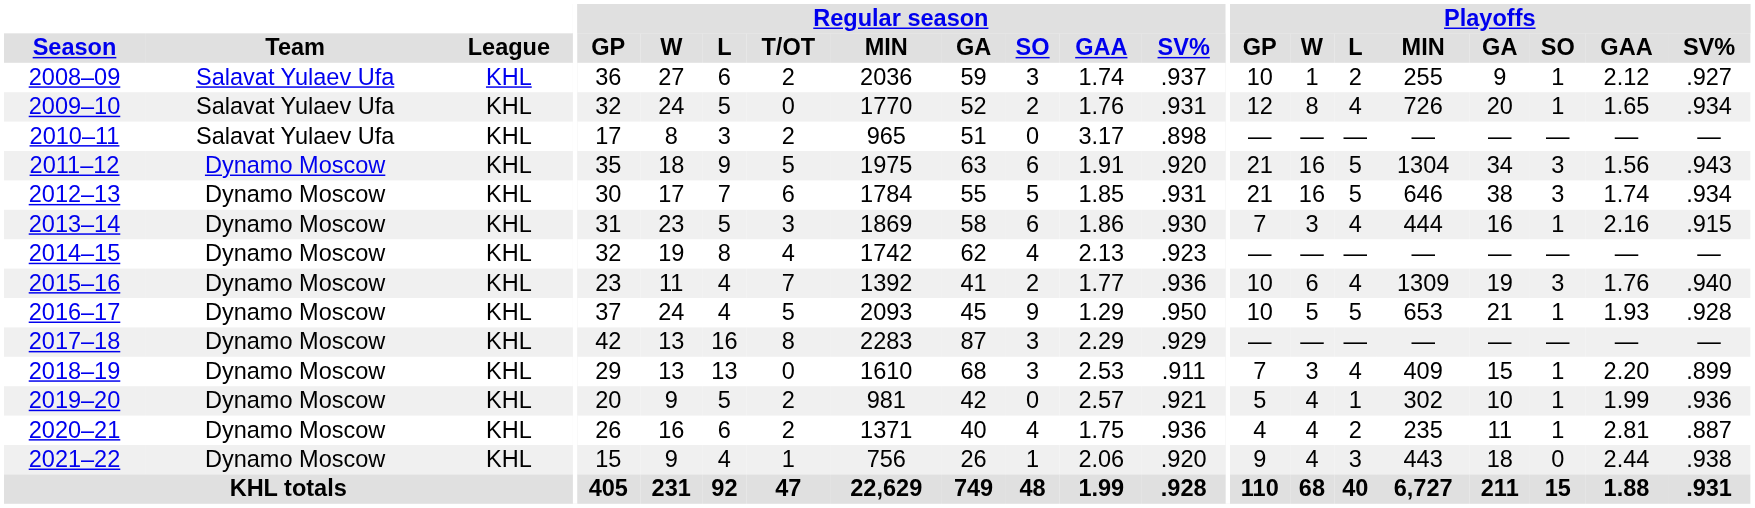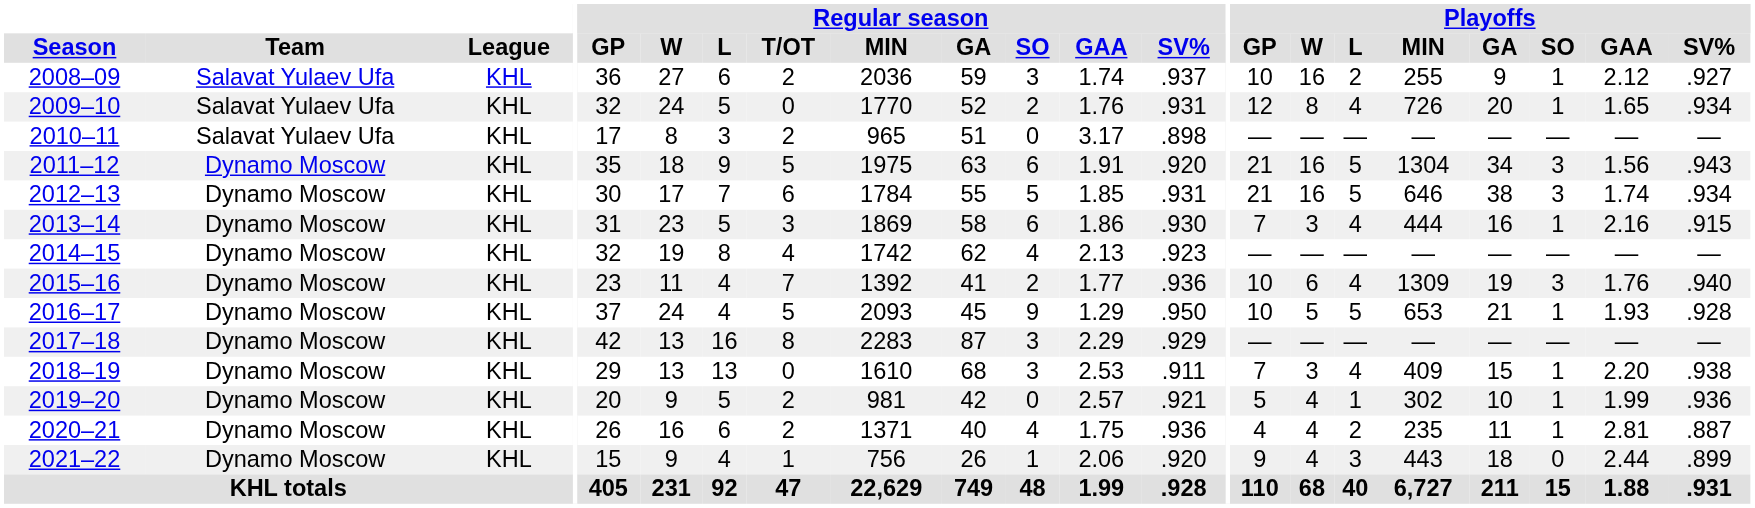2008–09 | Playoffs / W: 1 -> 16
2018–19 | Playoffs / SV%: .899 -> .938
2021–22 | Playoffs / SV%: .938 -> .899
